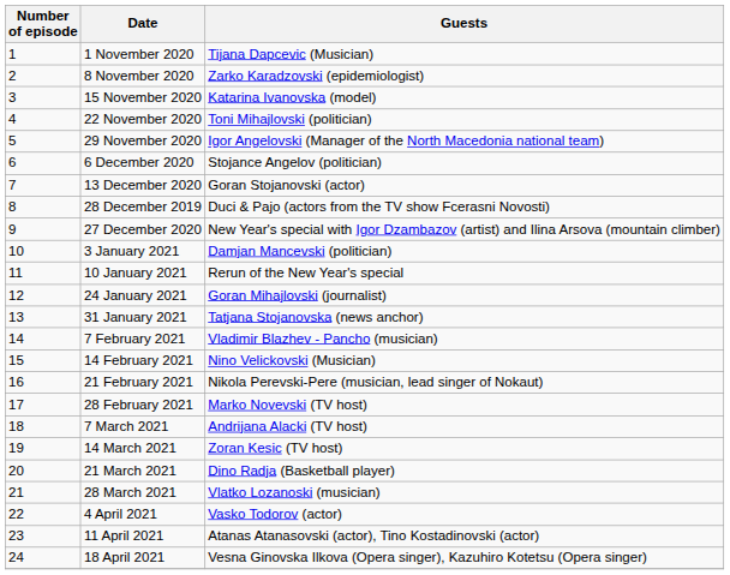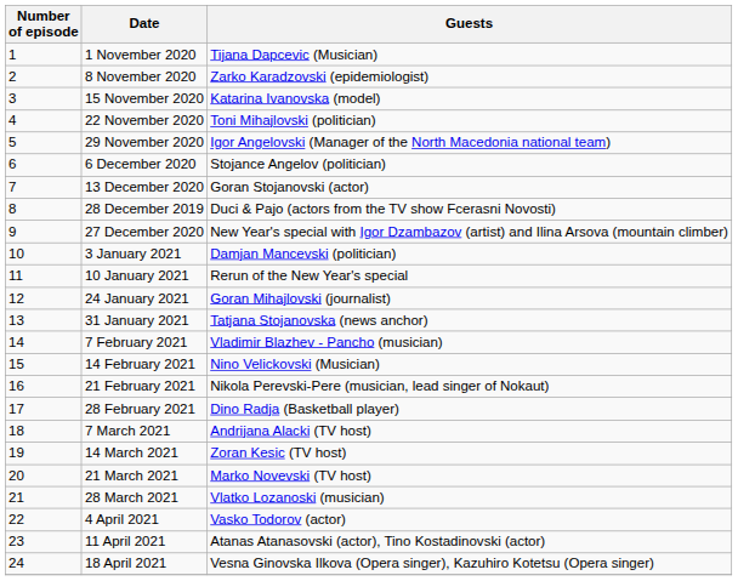28 February 2021 | Guests: Marko Novevski (TV host) -> Dino Radja (Basketball player)
21 March 2021 | Guests: Dino Radja (Basketball player) -> Marko Novevski (TV host)
